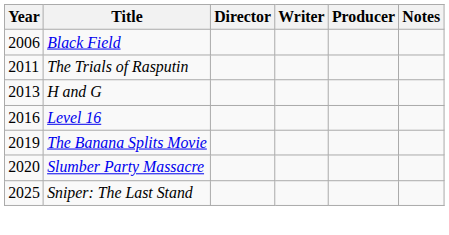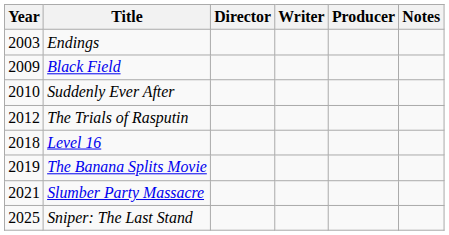+ row: 2003 | Endings
Black Field | Year: 2006 -> 2009
+ row: 2010 | Suddenly Ever After
The Trials of Rasputin | Year: 2011 -> 2012
- row: 2013 | H and G
Level 16 | Year: 2016 -> 2018
Slumber Party Massacre | Year: 2020 -> 2021
